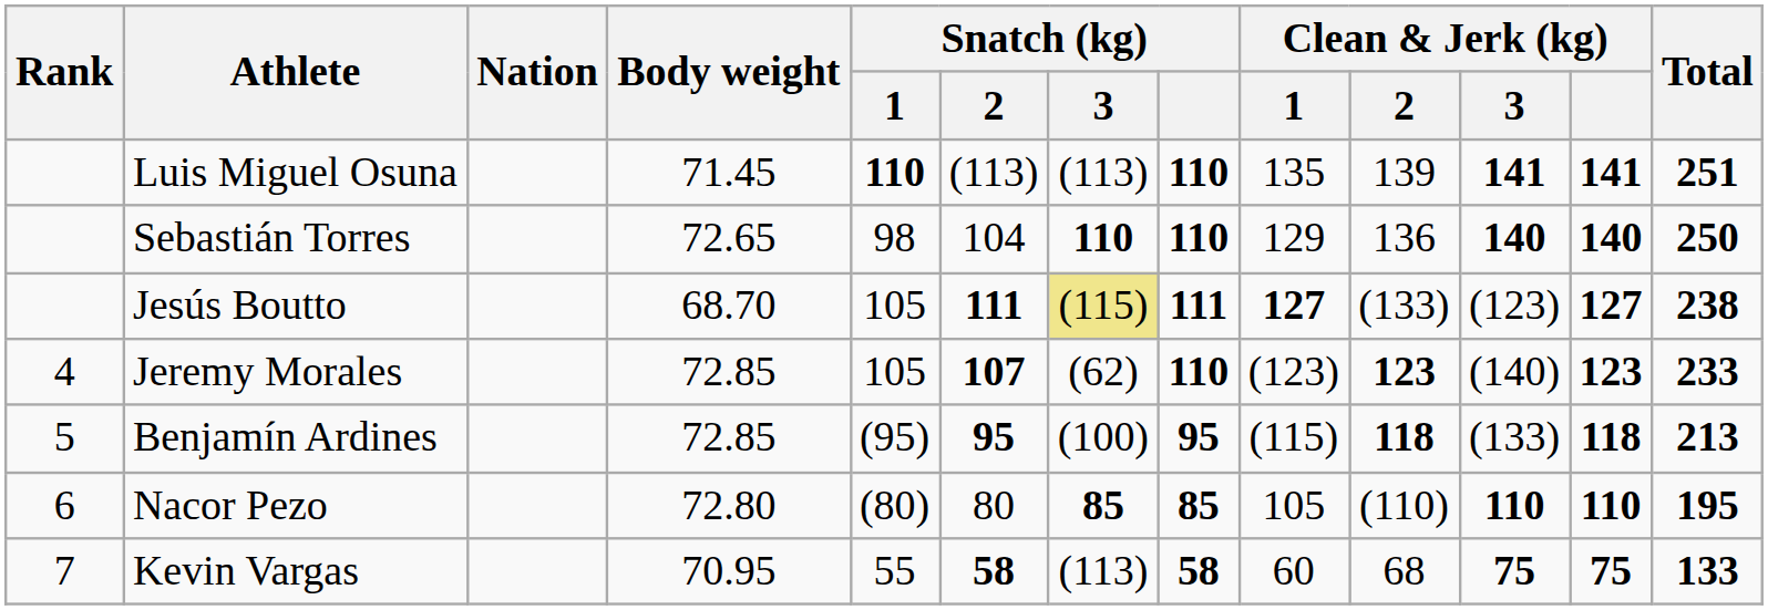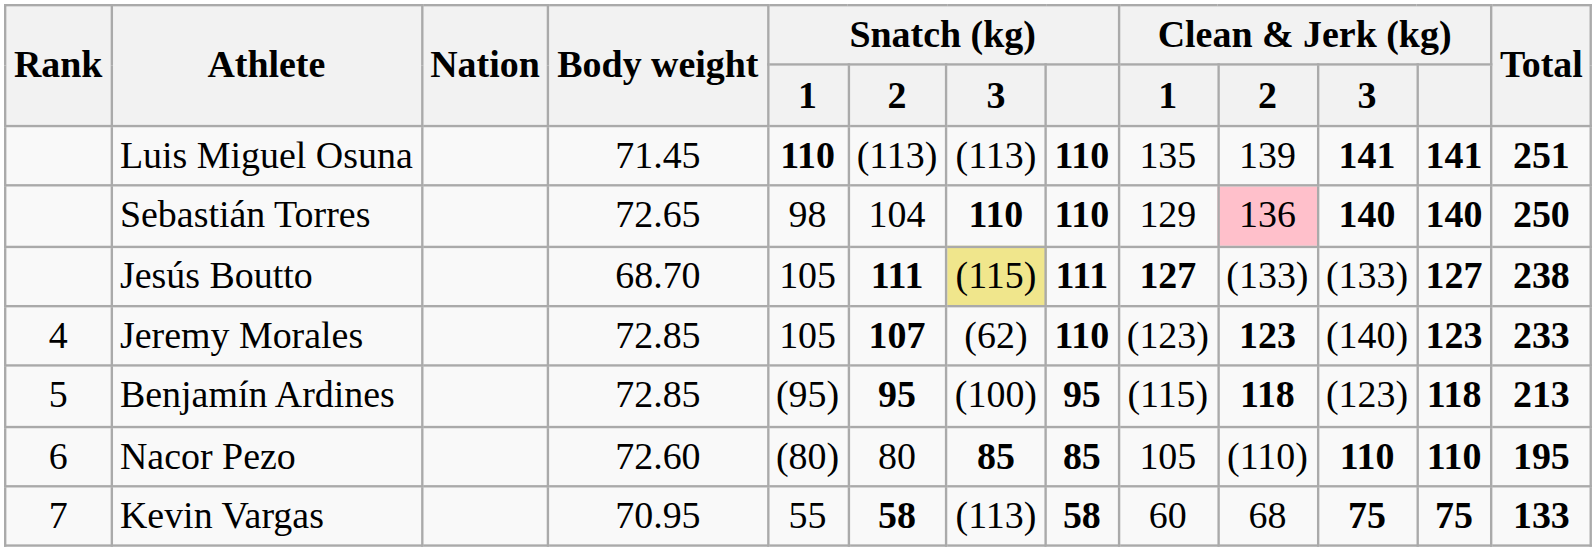Sebastián Torres | Clean & Jerk (kg) / 2: no background -> pink background
Jesús Boutto | Clean & Jerk (kg) / 3: (123) -> (133)
Benjamín Ardines | Clean & Jerk (kg) / 3: (133) -> (123)
Nacor Pezo | Body weight: 72.80 -> 72.60
